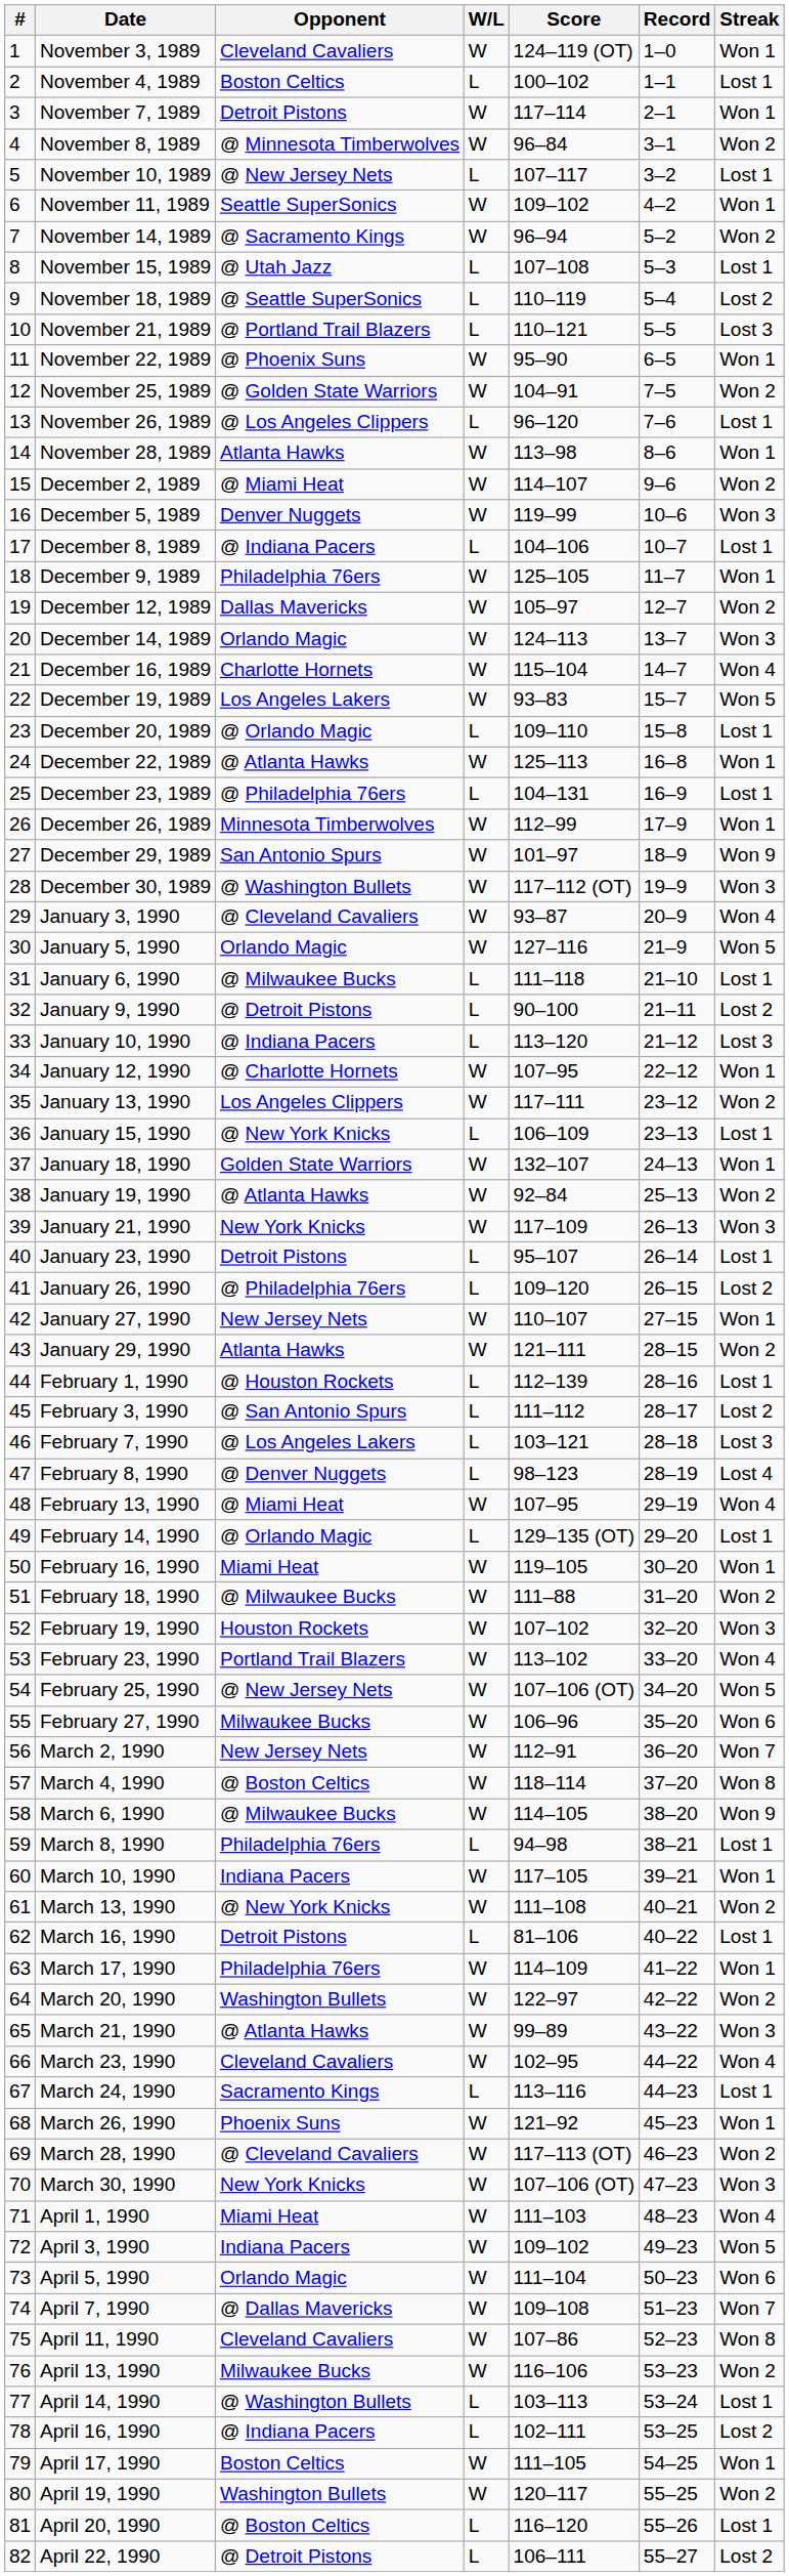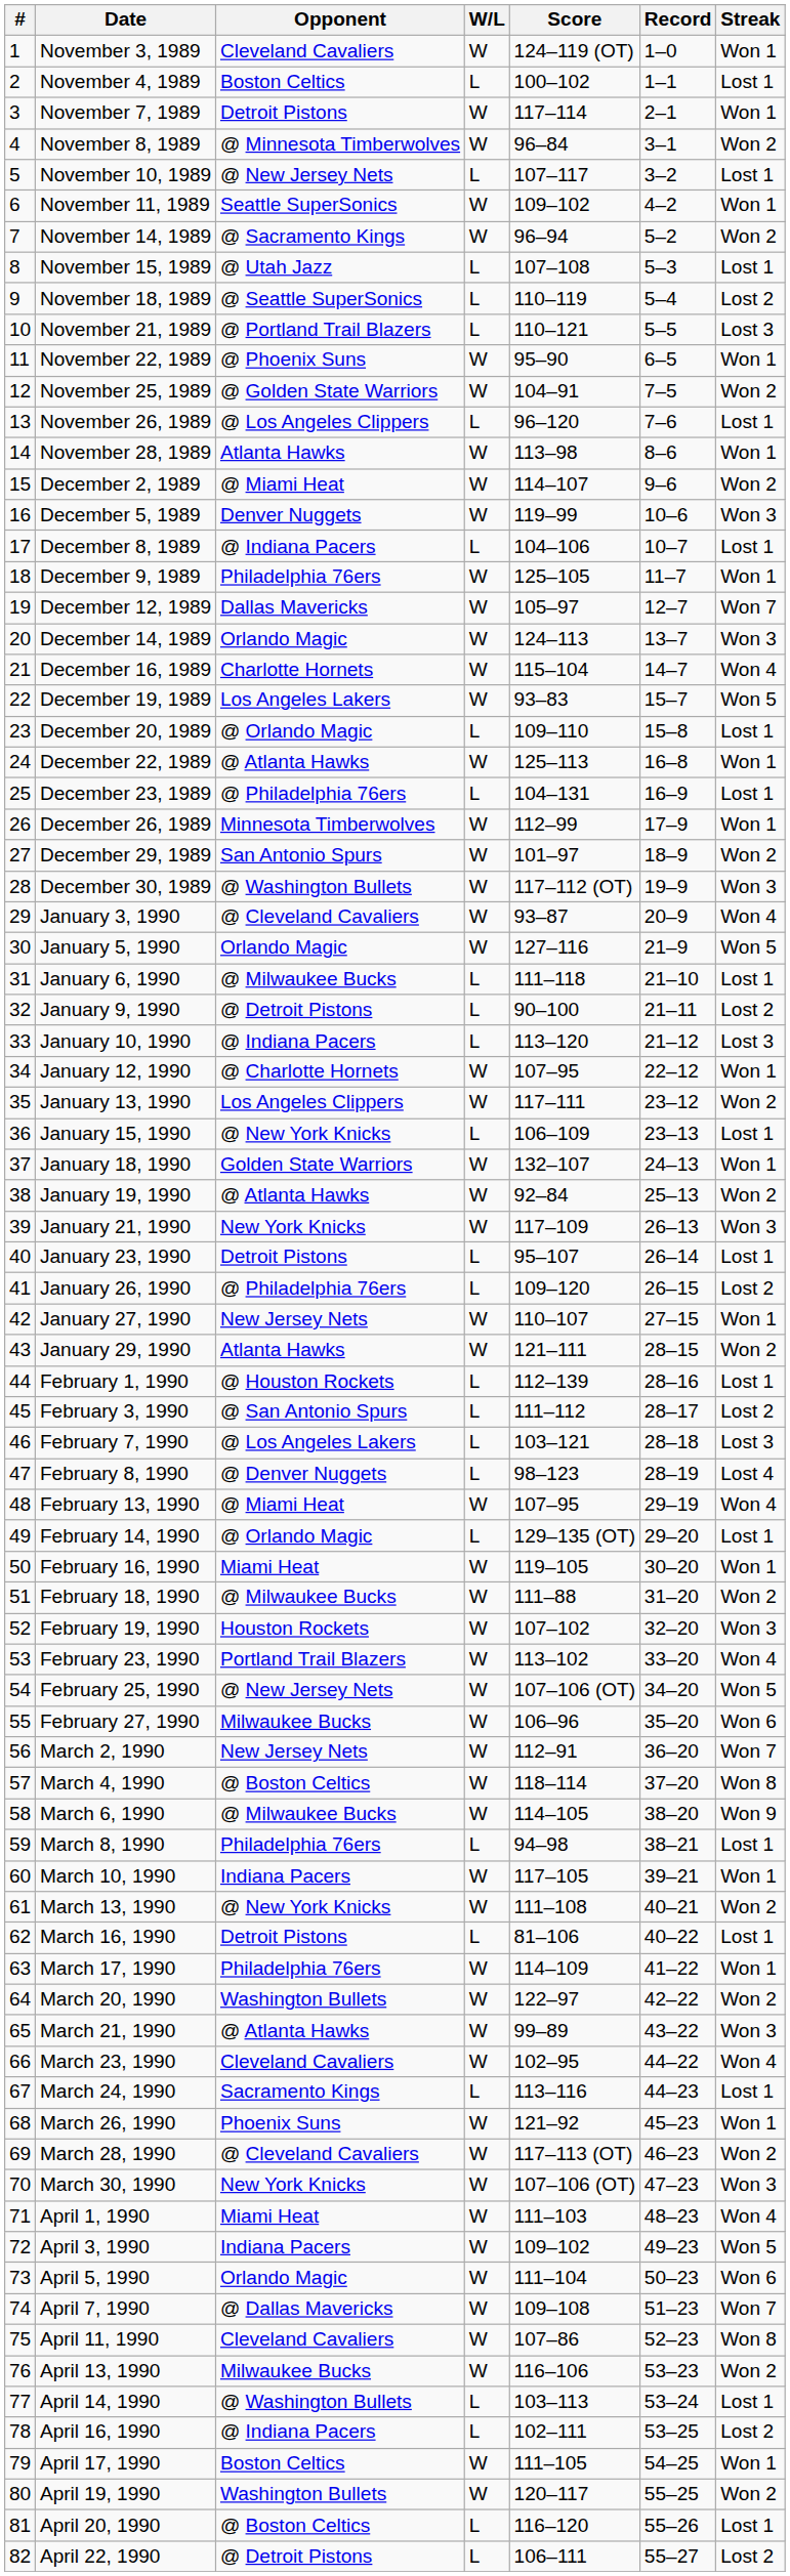December 12, 1989 | Streak: Won 2 -> Won 7
December 29, 1989 | Streak: Won 9 -> Won 2
